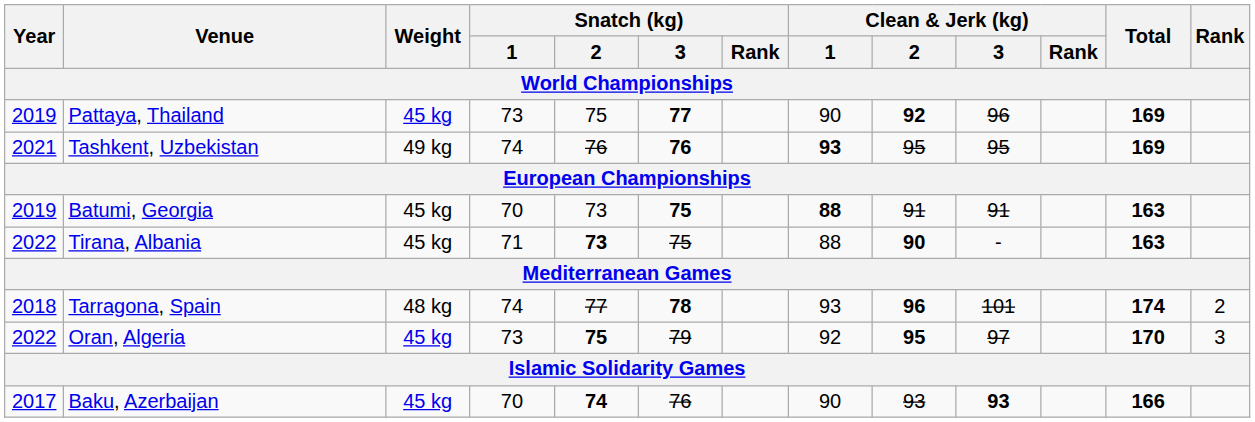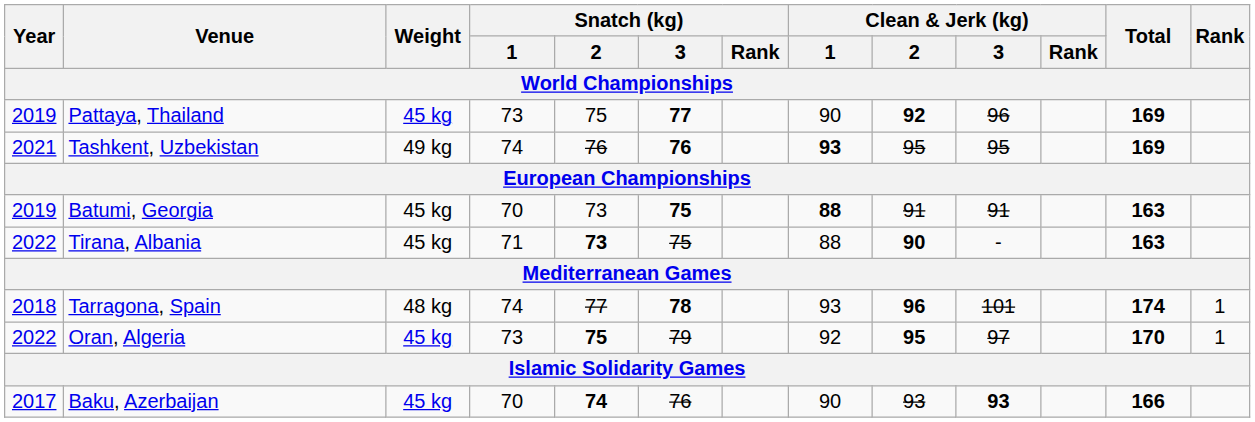Tarragona, Spain | Rank: 2 -> 1
Oran, Algeria | Rank: 3 -> 1
